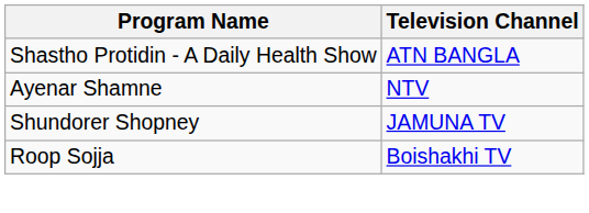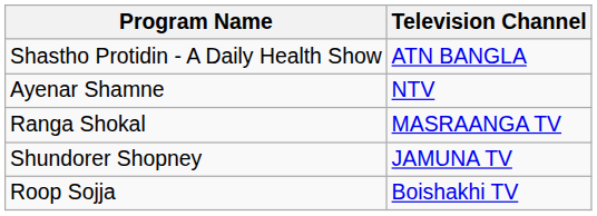+ row: Ranga Shokal | MASRAANGA TV
